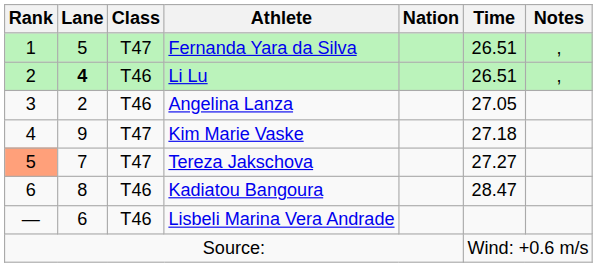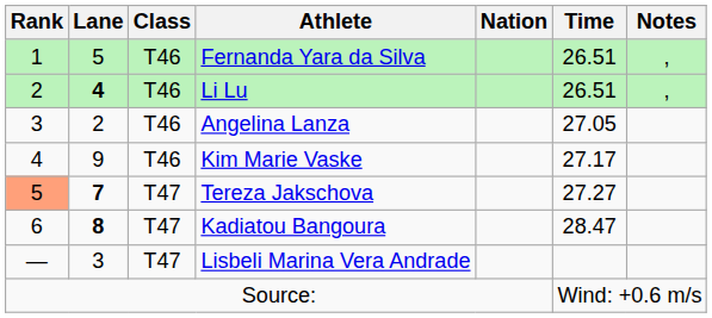Fernanda Yara da Silva | Class: T47 -> T46
Kim Marie Vaske | Class: T47 -> T46
Kim Marie Vaske | Time: 27.18 -> 27.17
Tereza Jakschova | Lane: normal -> bold
Kadiatou Bangoura | Lane: normal -> bold
Kadiatou Bangoura | Class: T46 -> T47
Lisbeli Marina Vera Andrade | Lane: 6 -> 3
Lisbeli Marina Vera Andrade | Class: T46 -> T47
